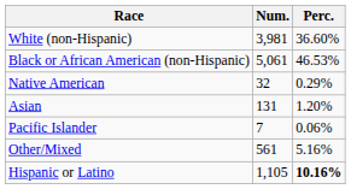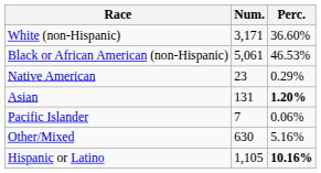White (non-Hispanic) | Num.: 3,981 -> 3,171
Native American | Num.: 32 -> 23
Asian | Perc.: normal -> bold
Other/Mixed | Num.: 561 -> 630
